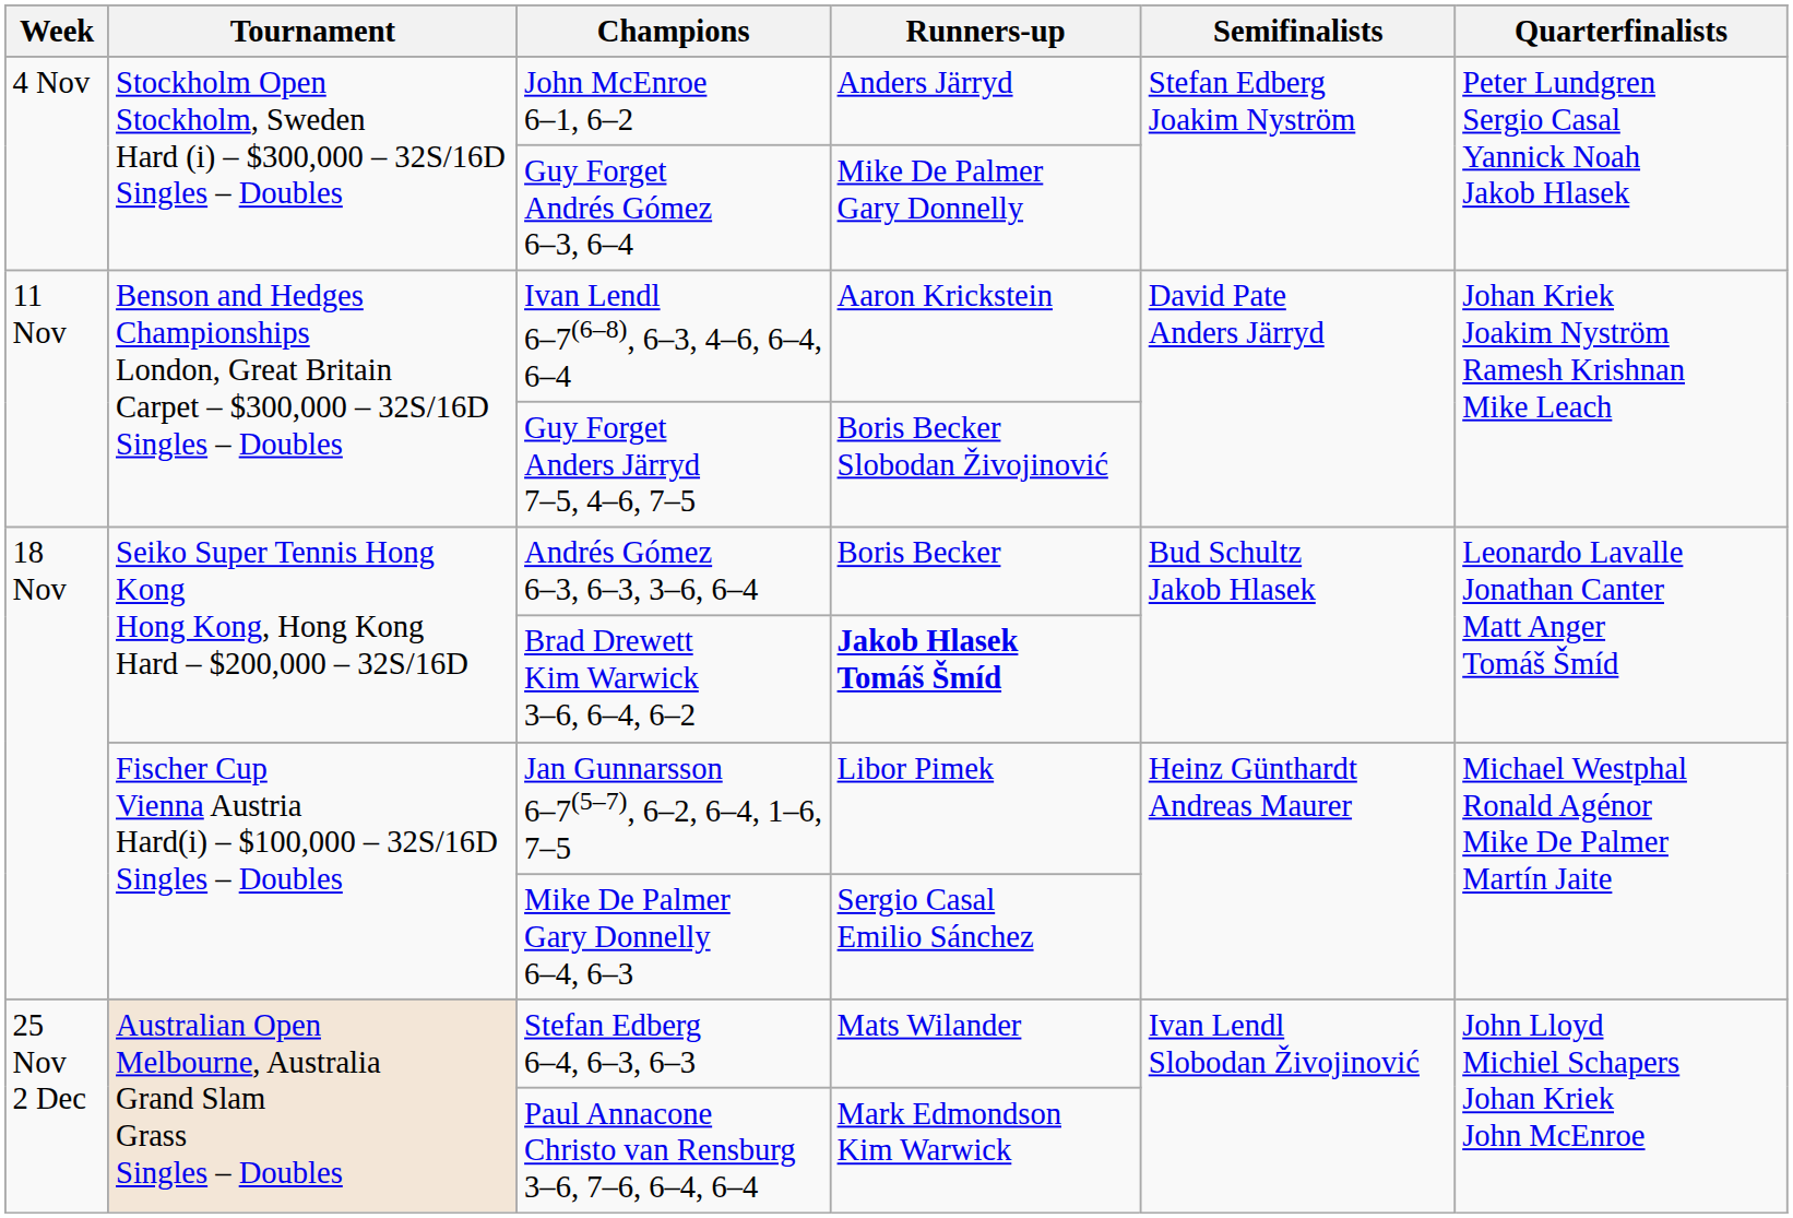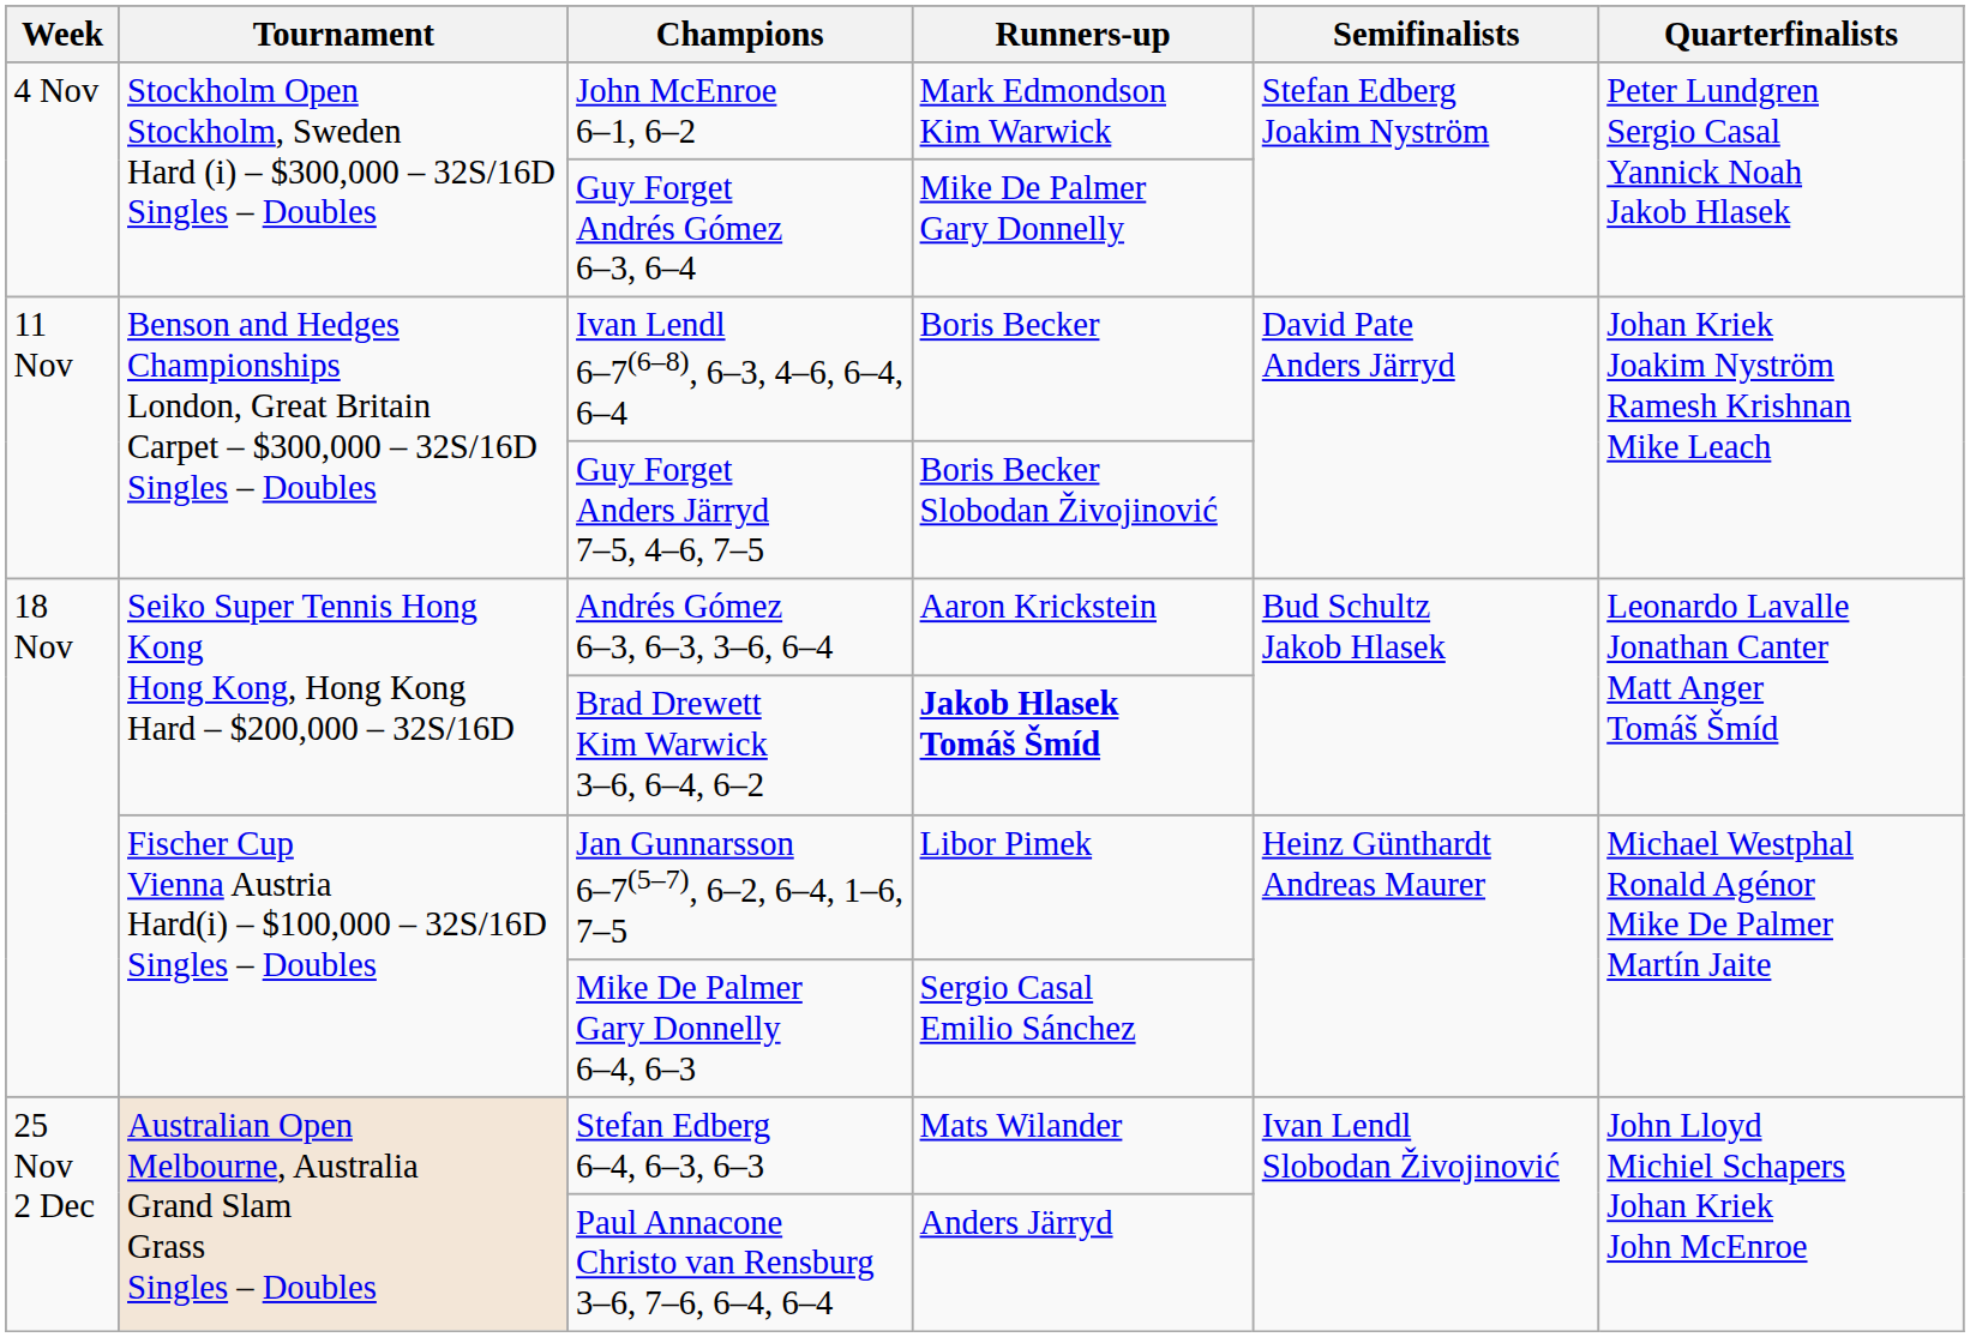John McEnroe 6–1, 6–2 | Runners-up: Anders Järryd -> Mark Edmondson Kim Warwick
Ivan Lendl 6–7(6–8), 6–3, 4–6, 6–4, 6–4 | Runners-up: Aaron Krickstein -> Boris Becker
Andrés Gómez 6–3, 6–3, 3–6, 6–4 | Runners-up: Boris Becker -> Aaron Krickstein
Paul Annacone Christo van Rensburg 3–6, 7–6, 6–4, 6–4 | Runners-up: Mark Edmondson Kim Warwick -> Anders Järryd
